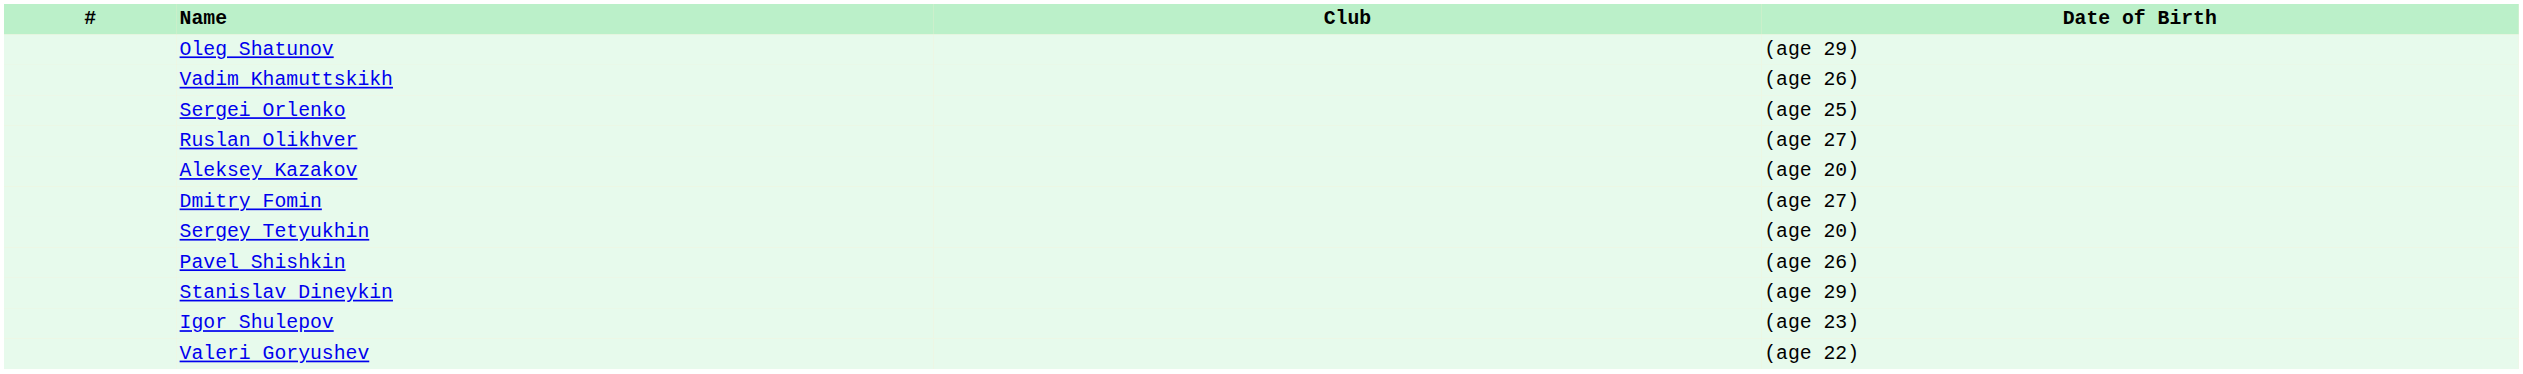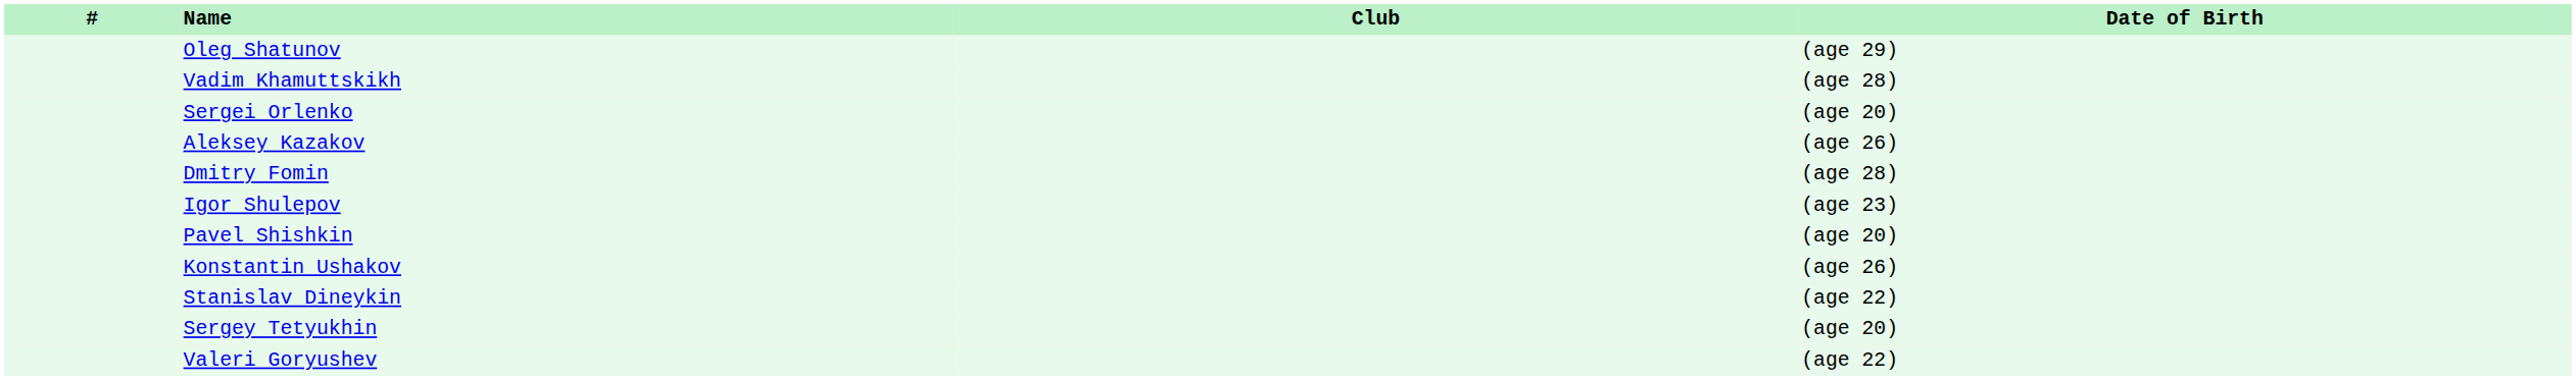Vadim Khamuttskikh | Date of Birth: (age 26) -> (age 28)
Sergei Orlenko | Date of Birth: (age 25) -> (age 20)
- row: Ruslan Olikhver | (age 27)
Aleksey Kazakov | Date of Birth: (age 20) -> (age 26)
Dmitry Fomin | Date of Birth: (age 27) -> (age 28)
rows swapped: Sergey Tetyukhin <-> Igor Shulepov
Pavel Shishkin | Date of Birth: (age 26) -> (age 20)
+ row: Konstantin Ushakov | (age 26)
Stanislav Dineykin | Date of Birth: (age 29) -> (age 22)
